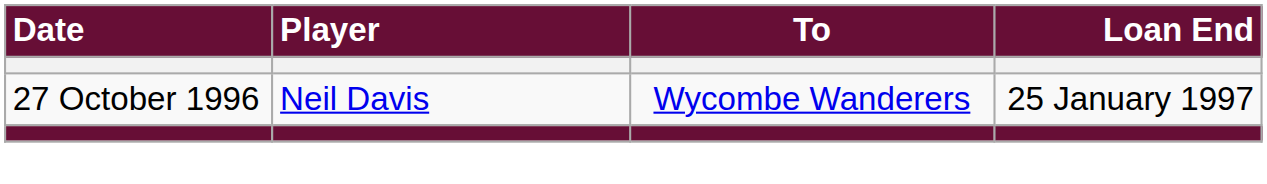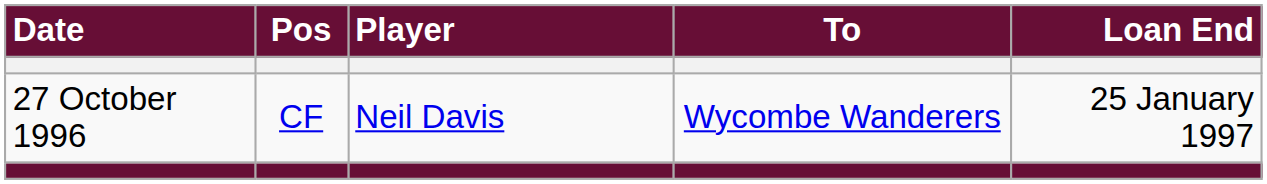+ column: Pos | CF
